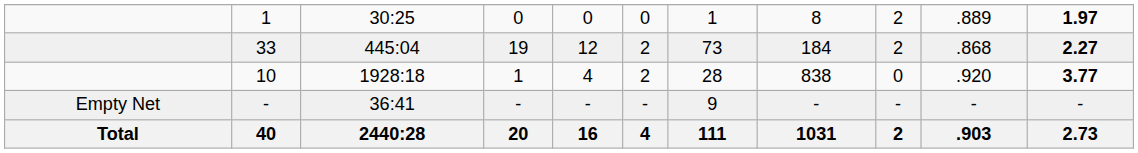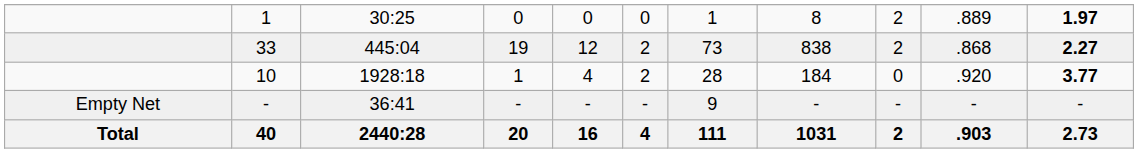33 | column 8: 184 -> 838
10 | column 8: 838 -> 184
